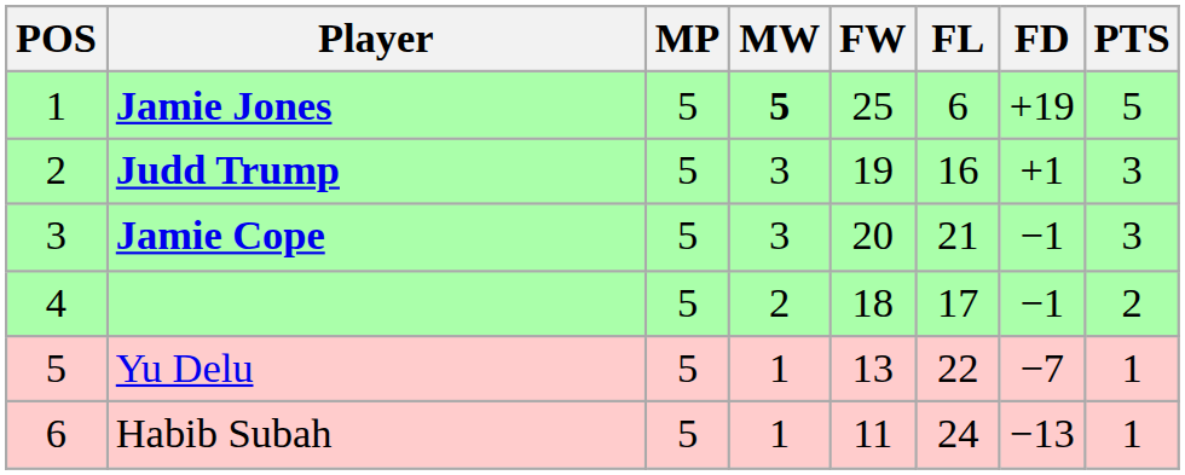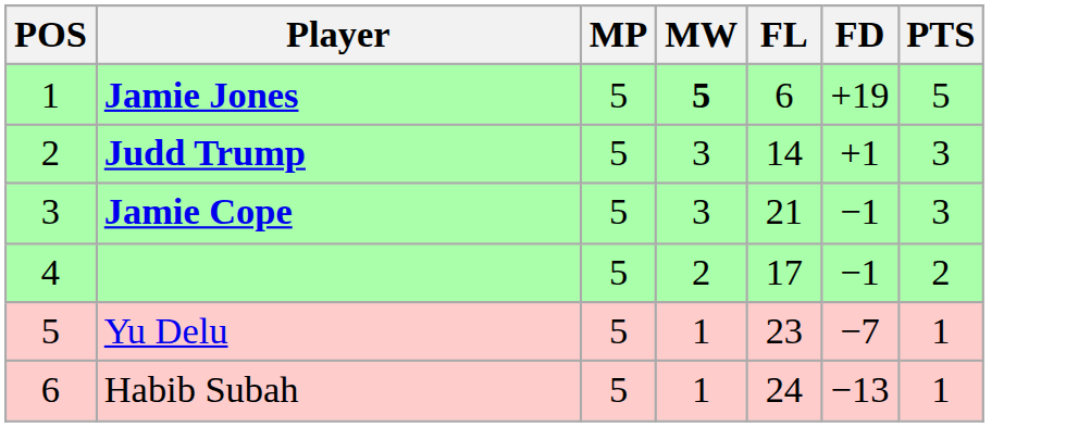- column: FW | 25 | 19 | 20 | 18 | 13 | 11
Judd Trump | FL: 16 -> 14
Yu Delu | FL: 22 -> 23
